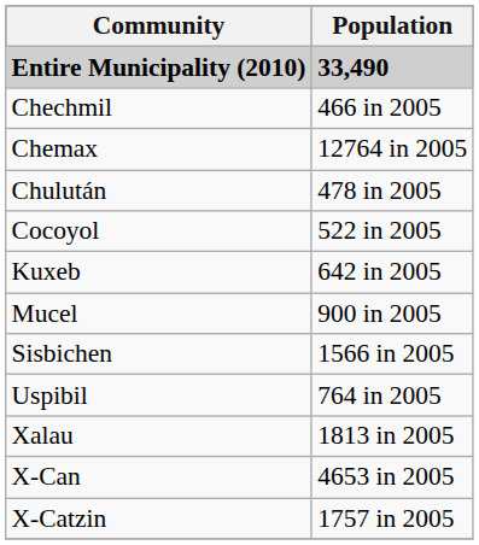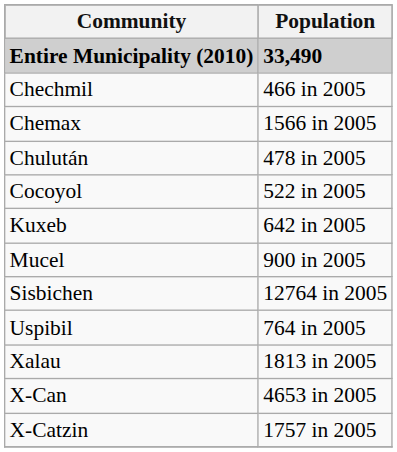Chemax | Population: 12764 in 2005 -> 1566 in 2005
Sisbichen | Population: 1566 in 2005 -> 12764 in 2005
